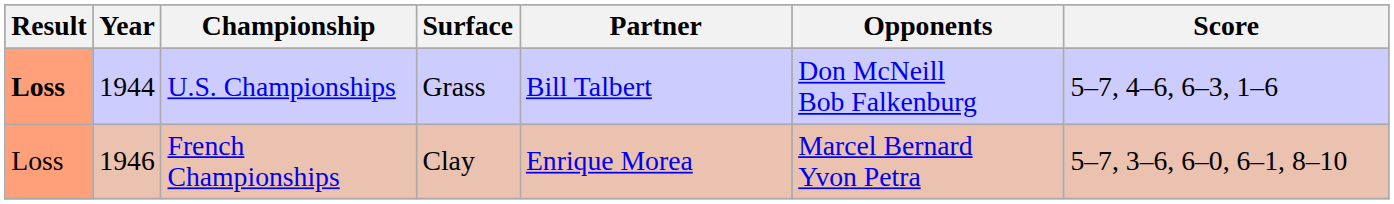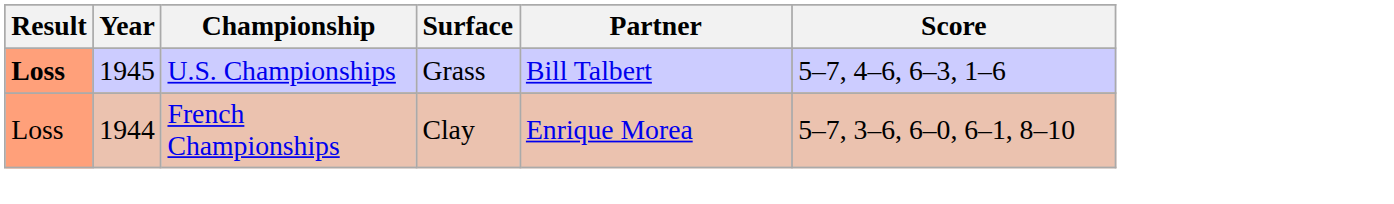- column: Opponents | Don McNeill Bob Falkenburg | Marcel Bernard Yvon Petra
U.S. Championships | Year: 1944 -> 1945
French Championships | Year: 1946 -> 1944
